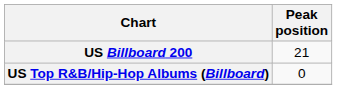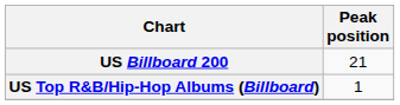US Top R&B/Hip-Hop Albums (Billboard) | Peak position: 0 -> 1
